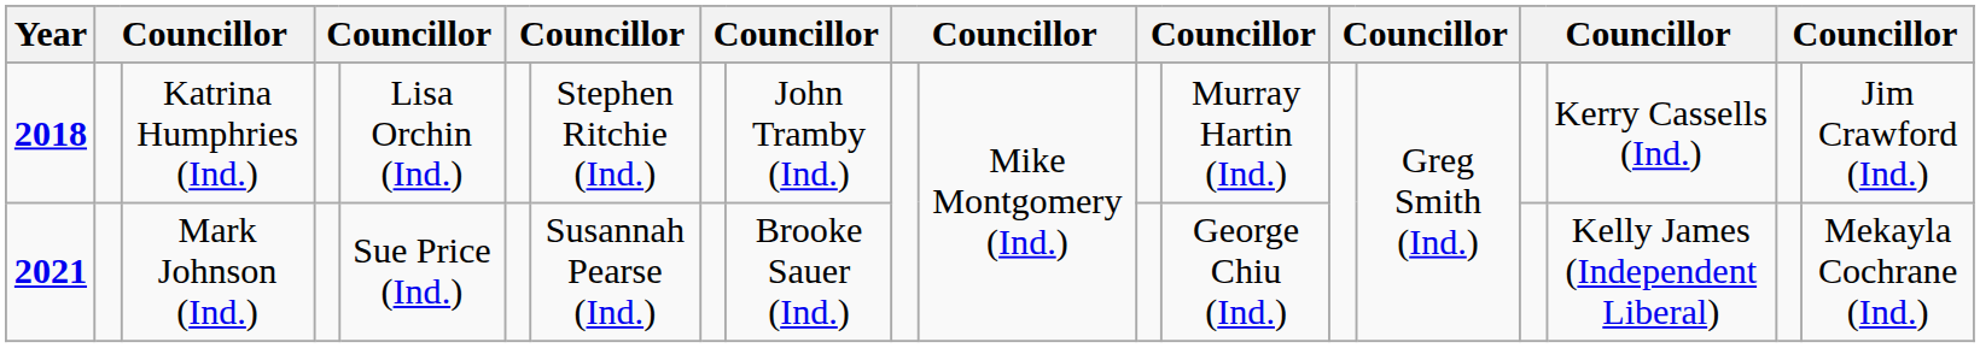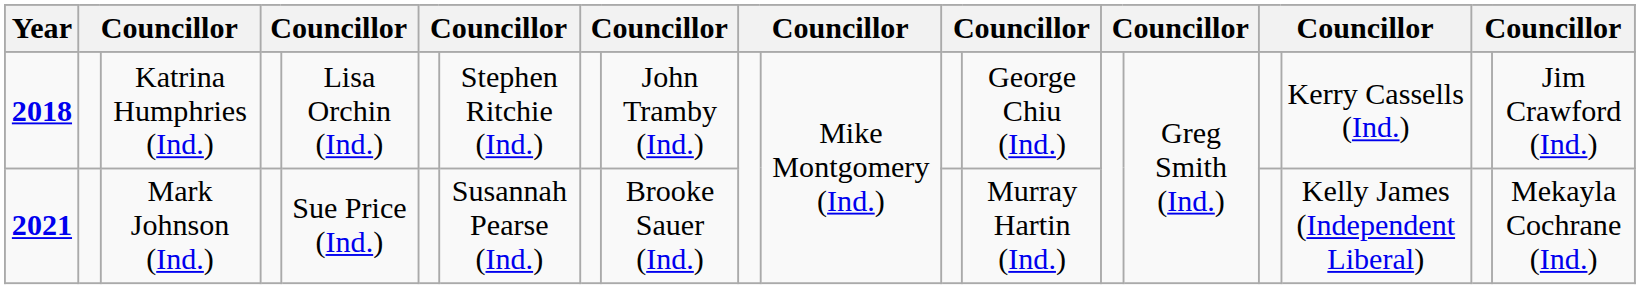Katrina Humphries (Ind.) | column 13: Murray Hartin (Ind.) -> George Chiu (Ind.)
Mark Johnson (Ind.) | column 13: George Chiu (Ind.) -> Murray Hartin (Ind.)
